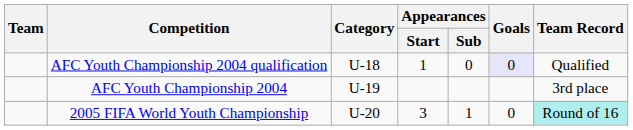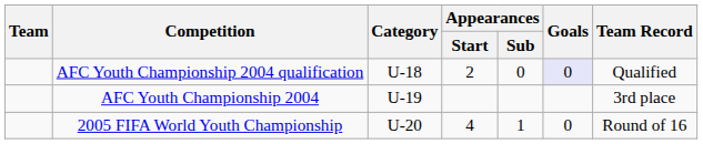AFC Youth Championship 2004 qualification | Appearances / Start: 1 -> 2
2005 FIFA World Youth Championship | Appearances / Start: 3 -> 4
2005 FIFA World Youth Championship | Team Record: paleturquoise background -> no background
